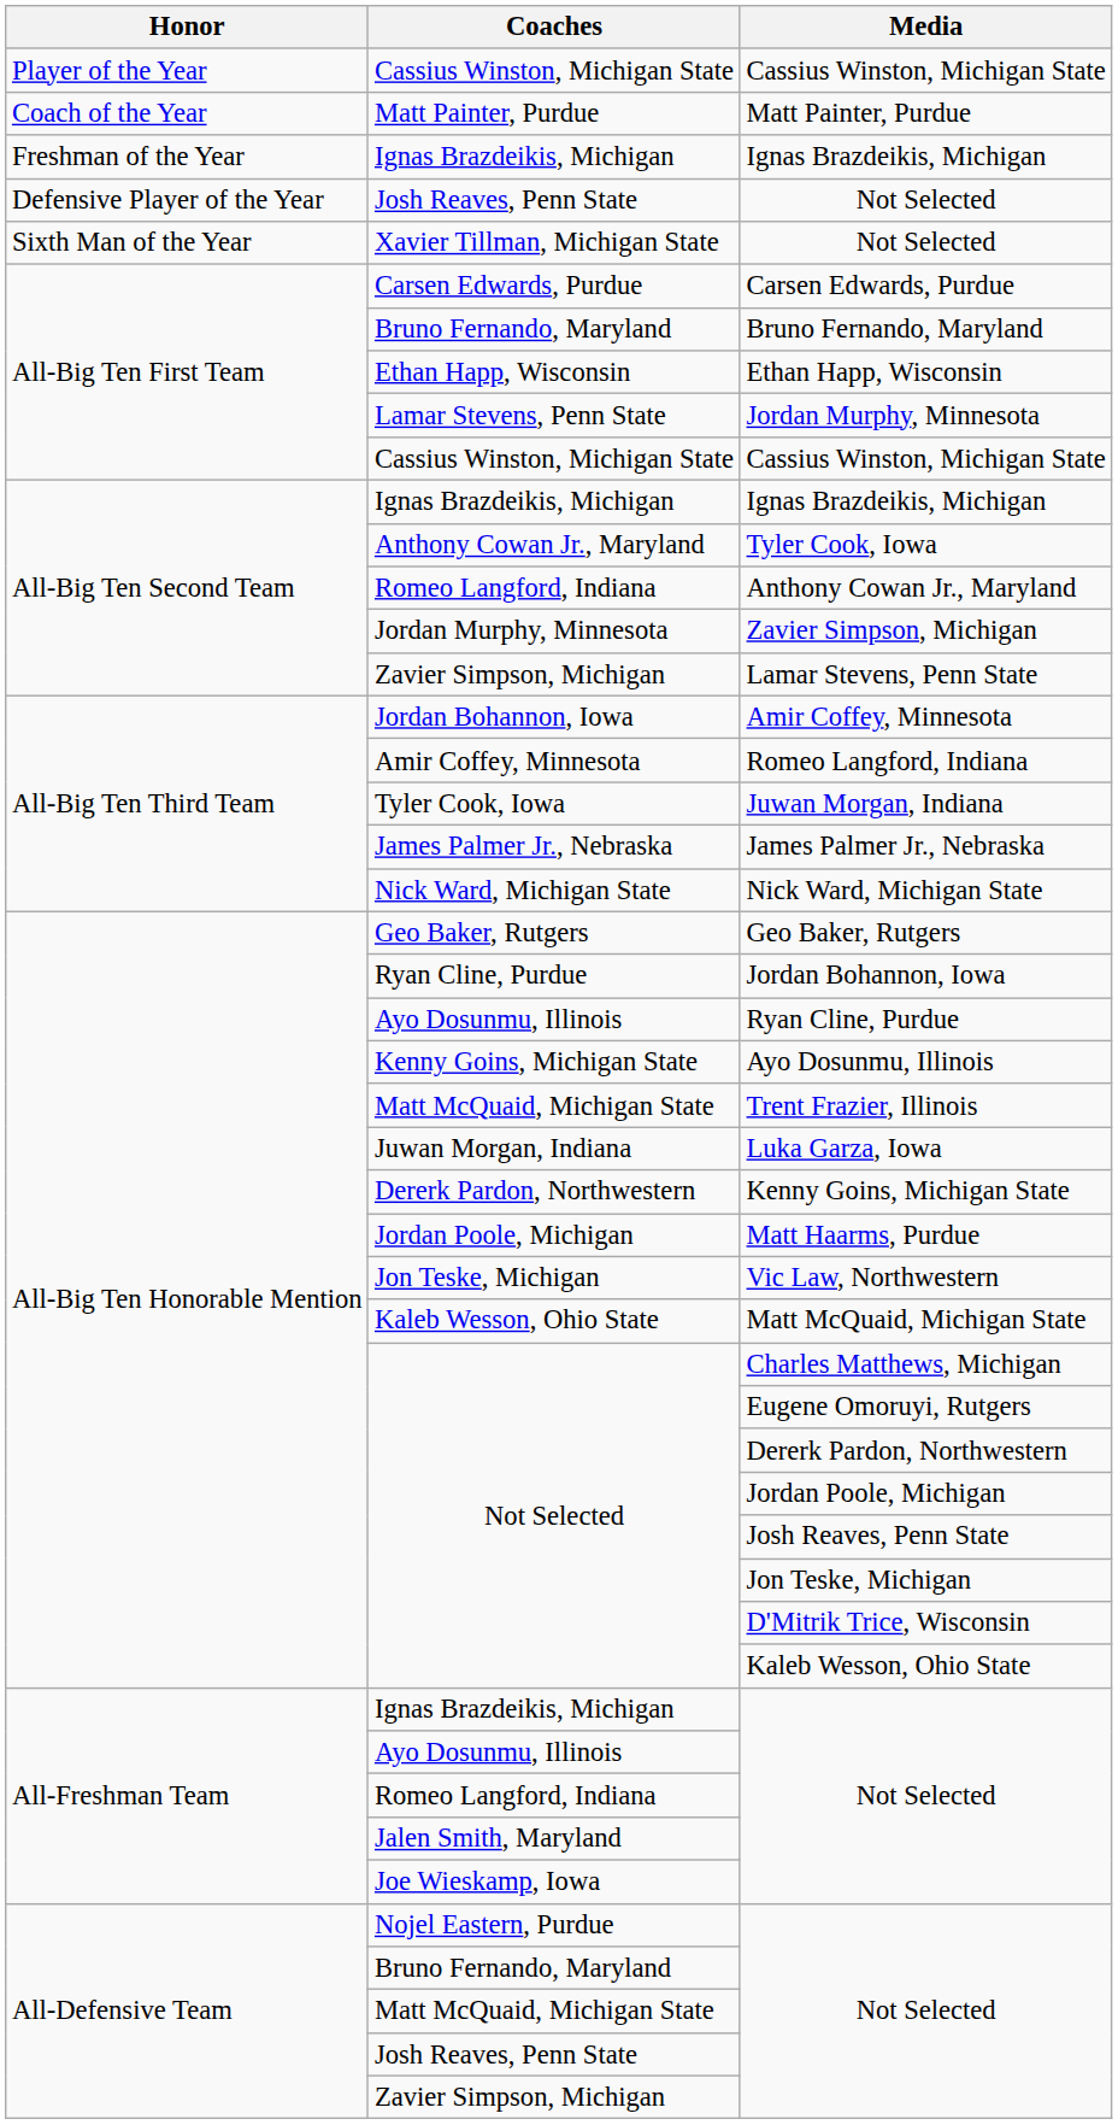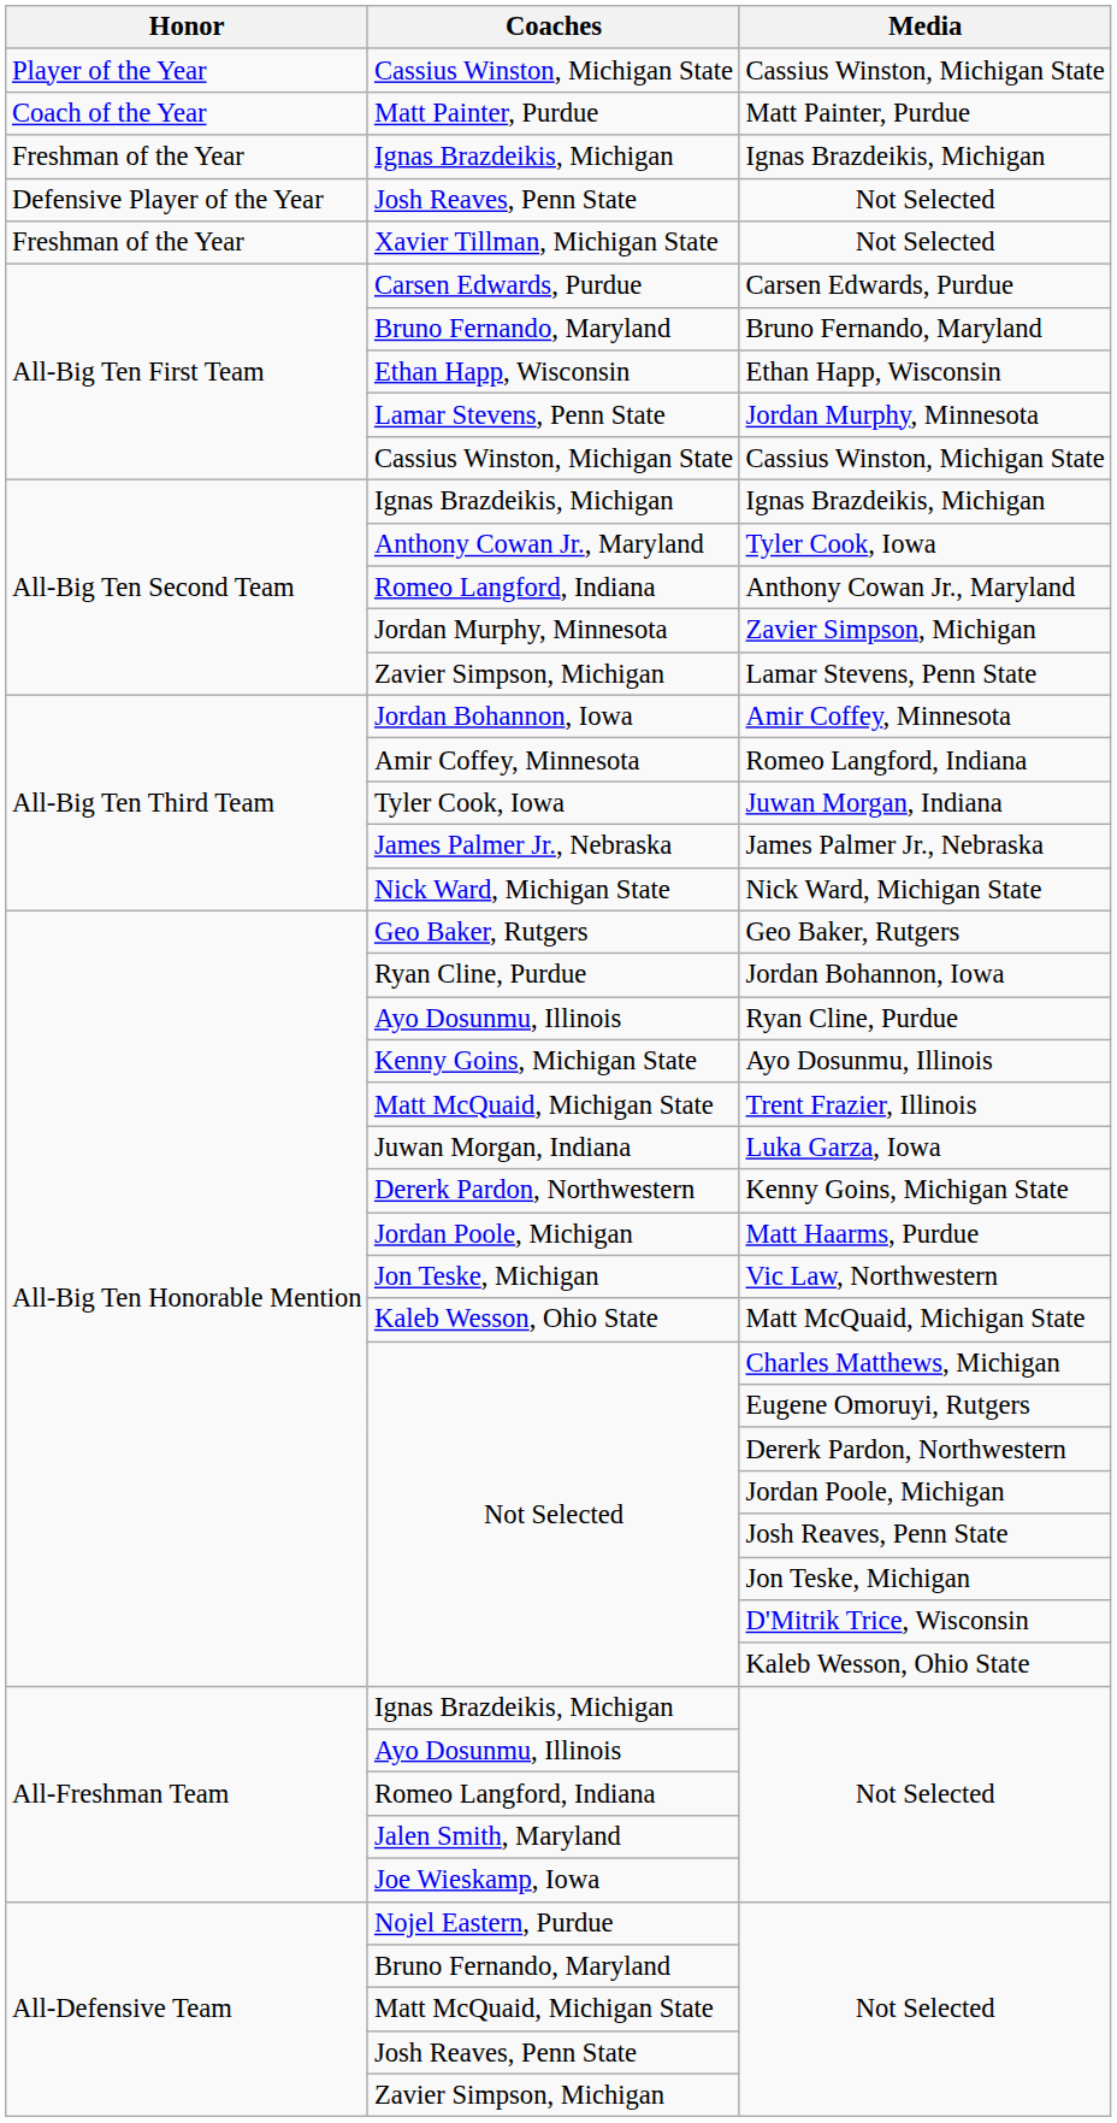Xavier Tillman, Michigan State / Not Selected | Honor: Sixth Man of the Year -> Freshman of the Year
